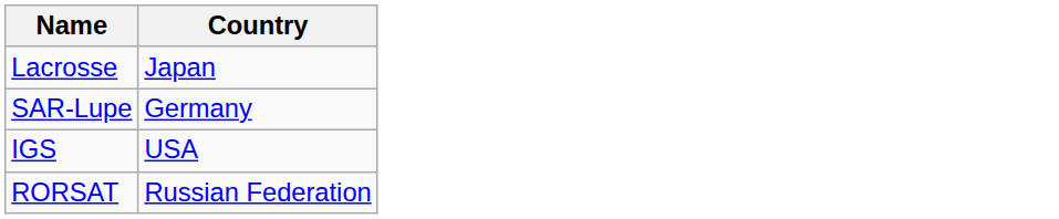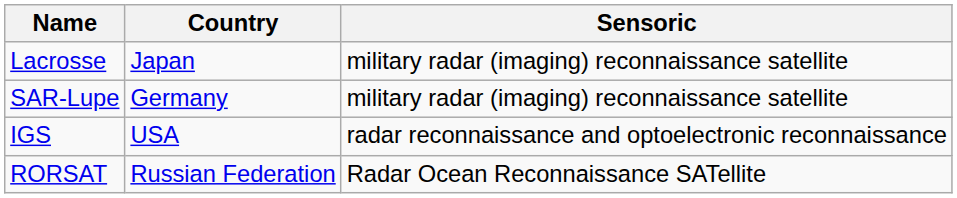+ column: Sensoric | military radar (imaging) reconnaissance satellite | military radar (imaging) reconnaissance satellite | radar reconnaissance and optoelectronic reconnaissance | Radar Ocean Reconnaissance SATellite
